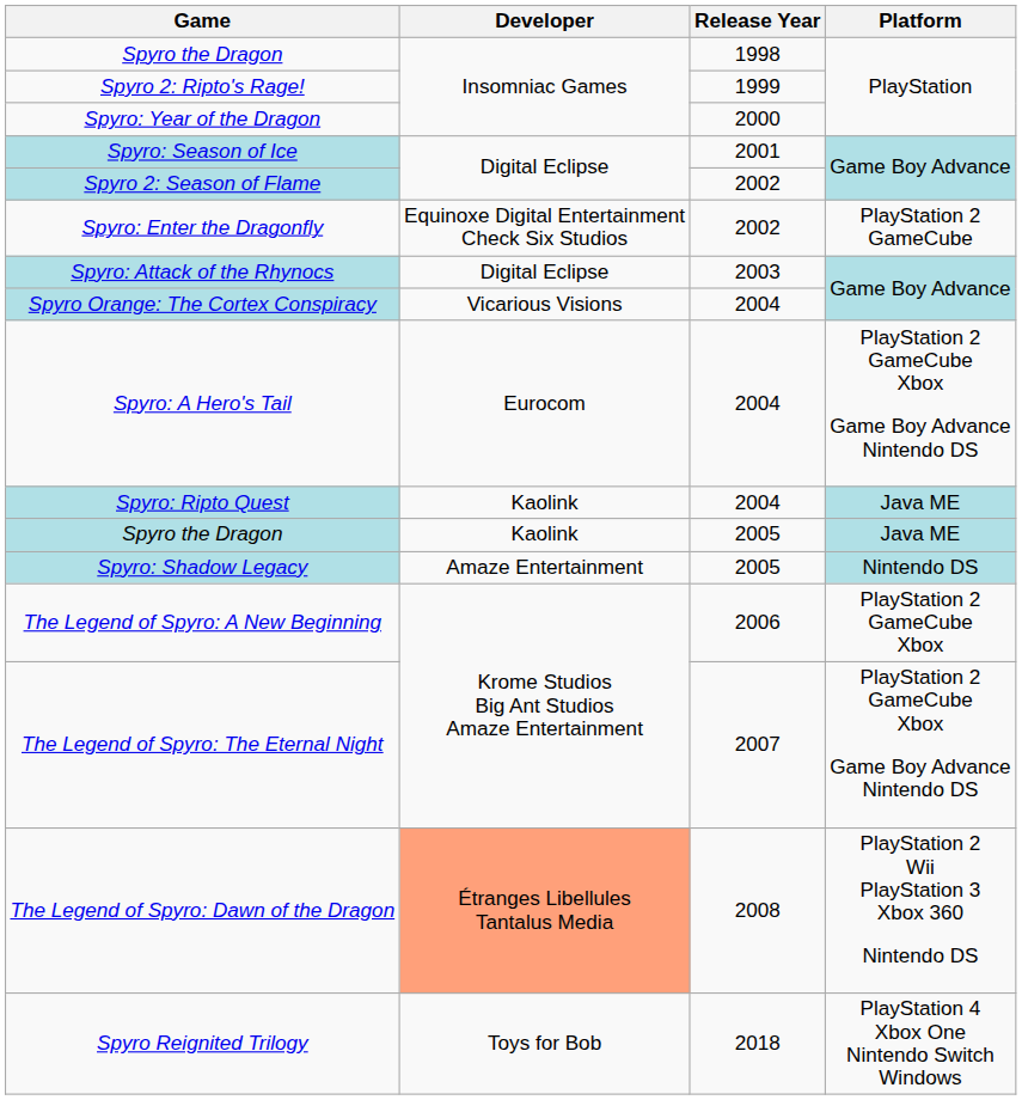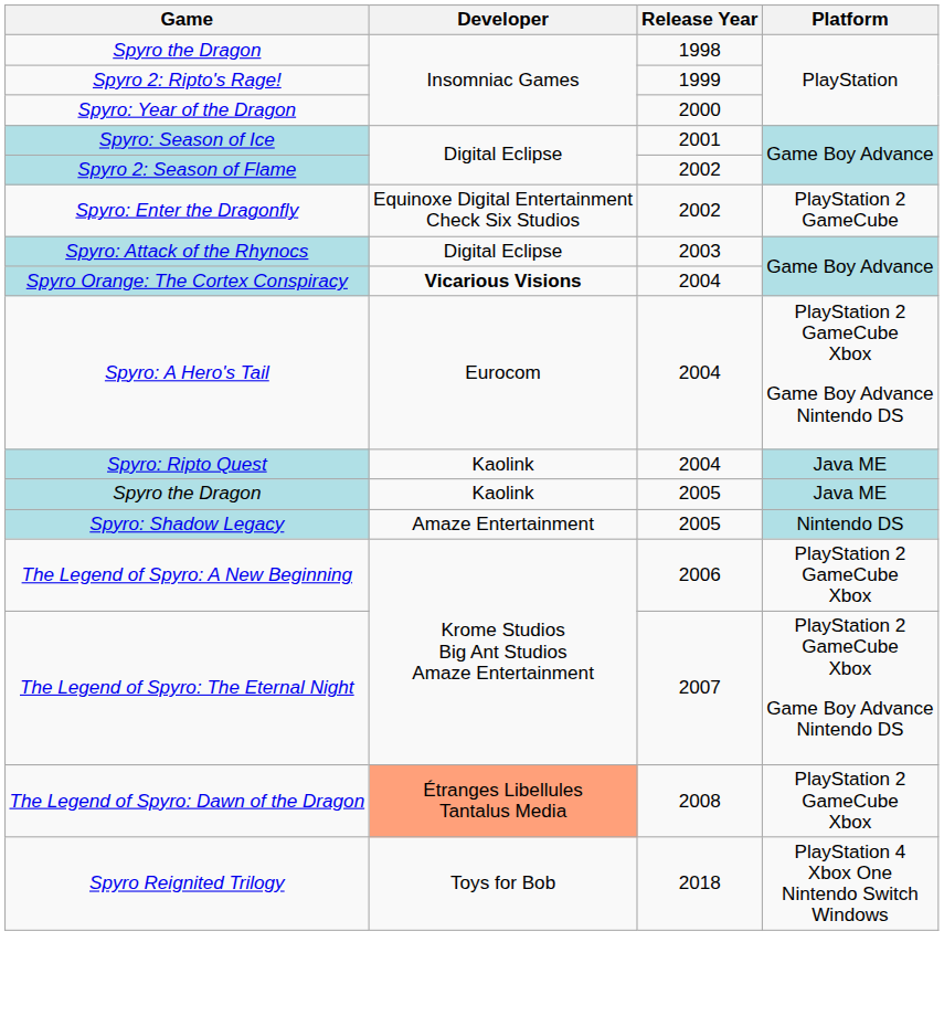Spyro Orange: The Cortex Conspiracy | Developer: normal -> bold
The Legend of Spyro: Dawn of the Dragon | Platform: PlayStation 2 Wii PlayStation 3 Xbox 360 Nintendo DS -> PlayStation 2 GameCube Xbox
